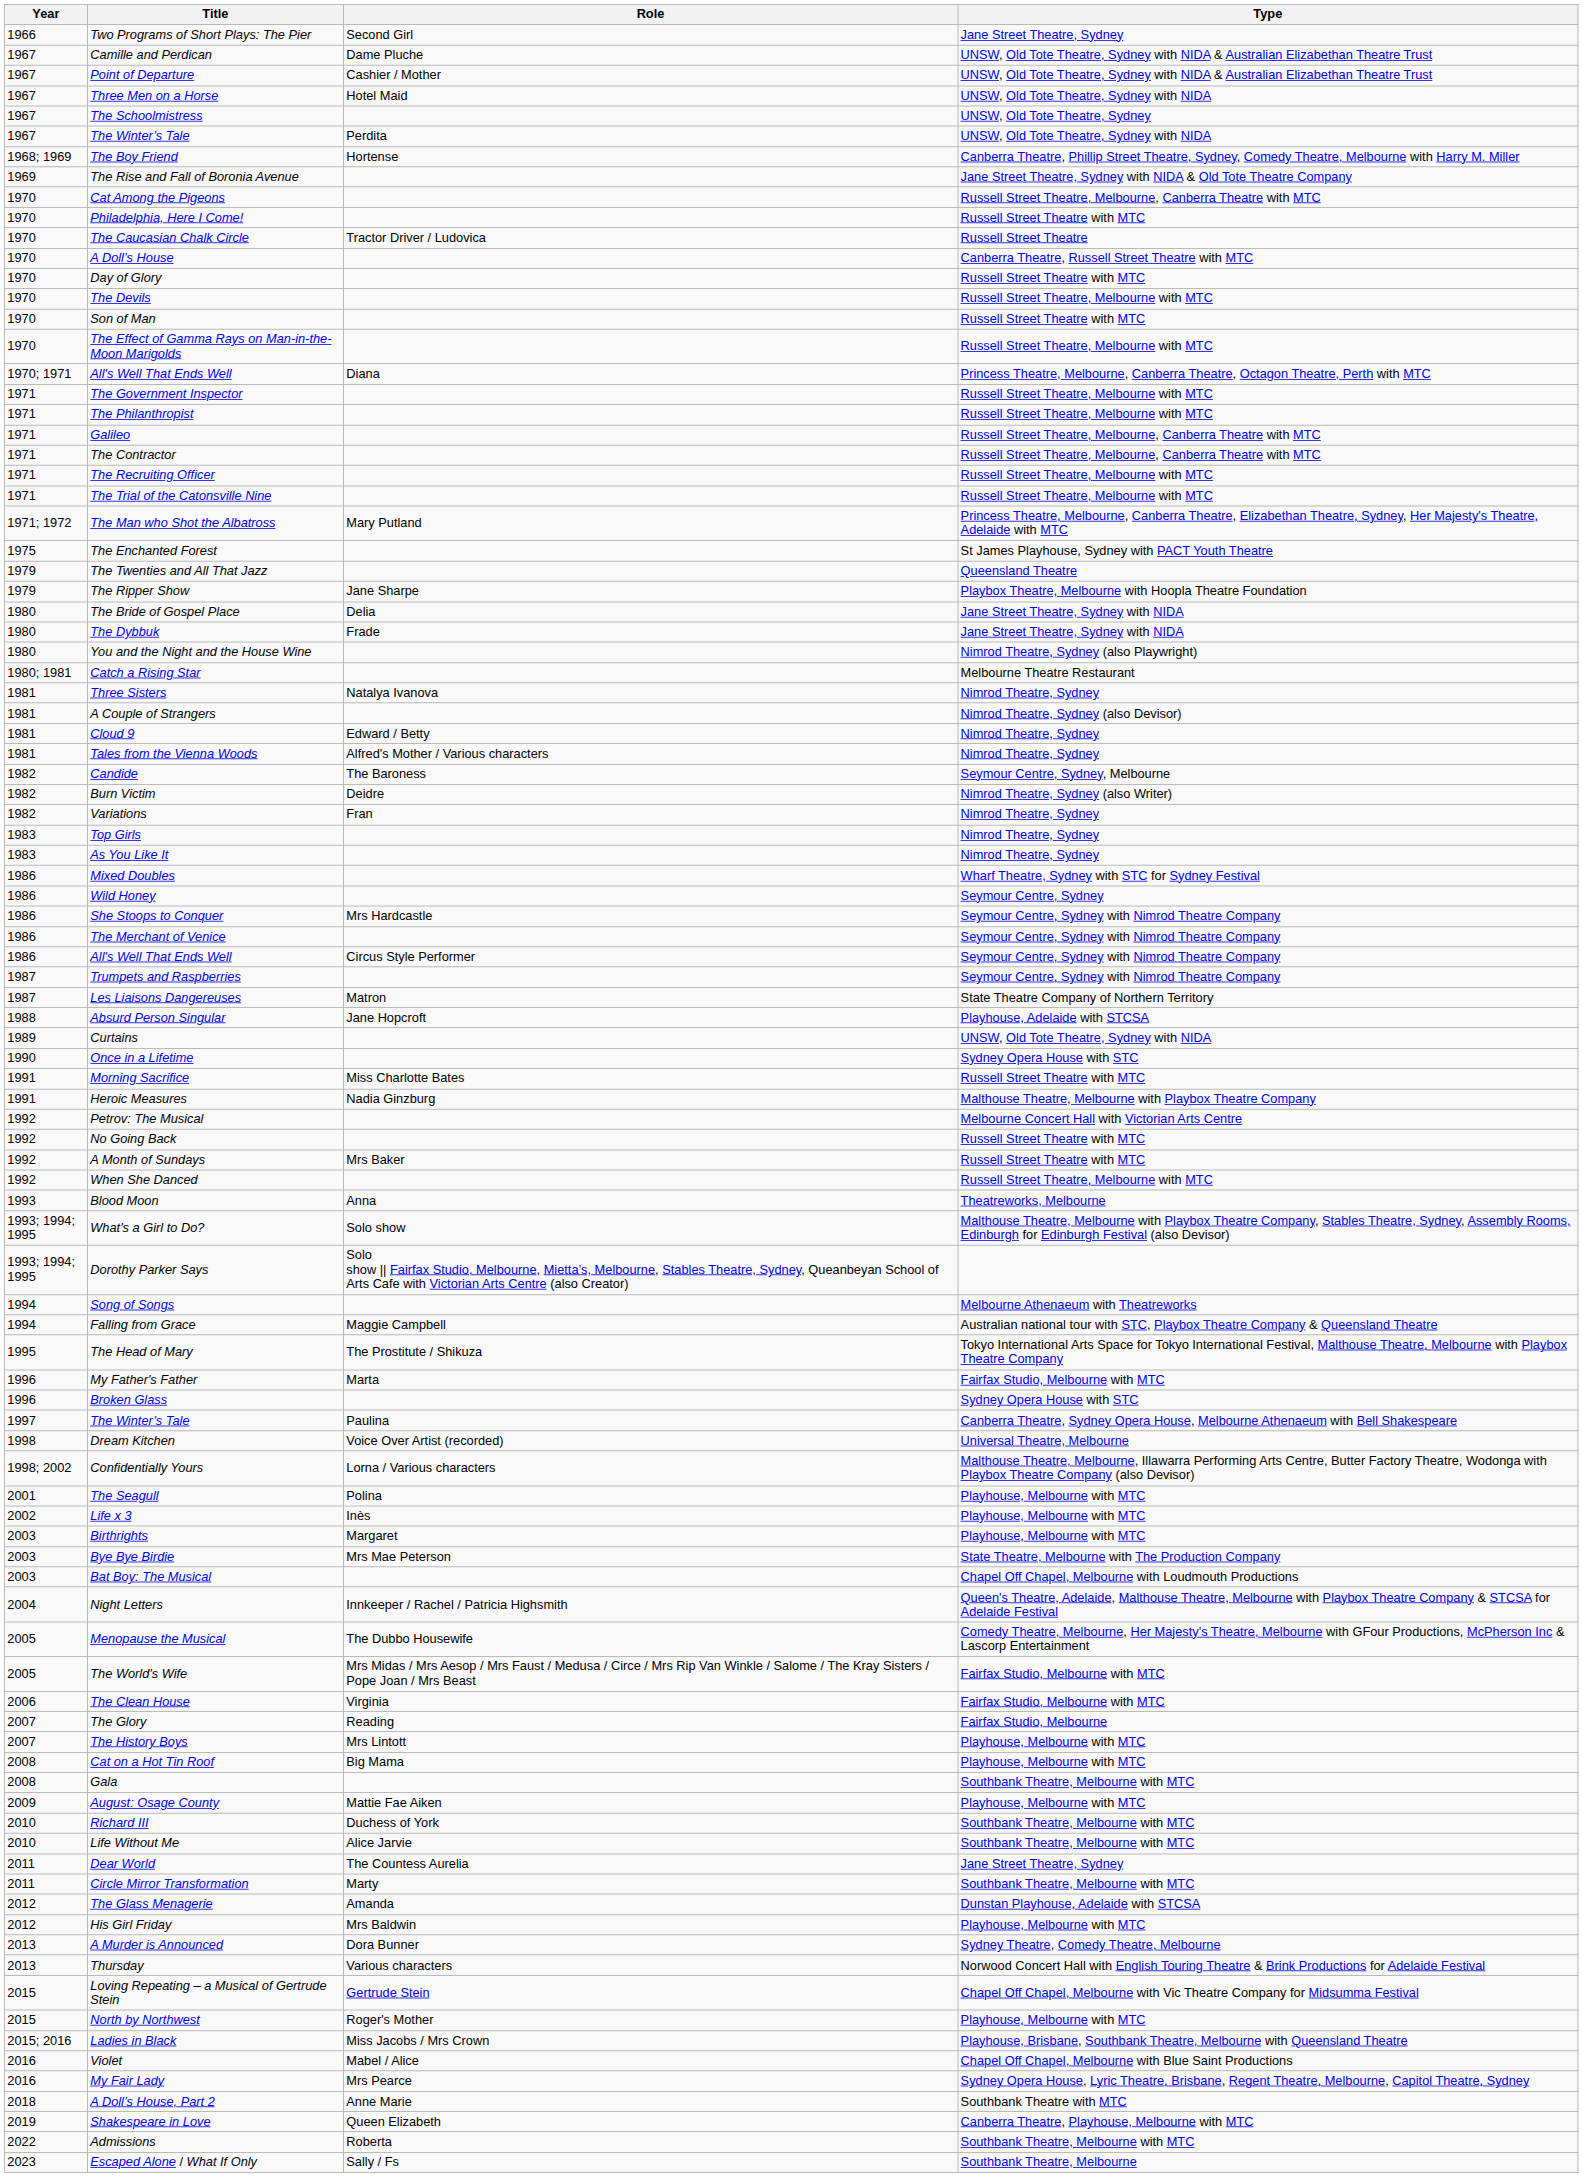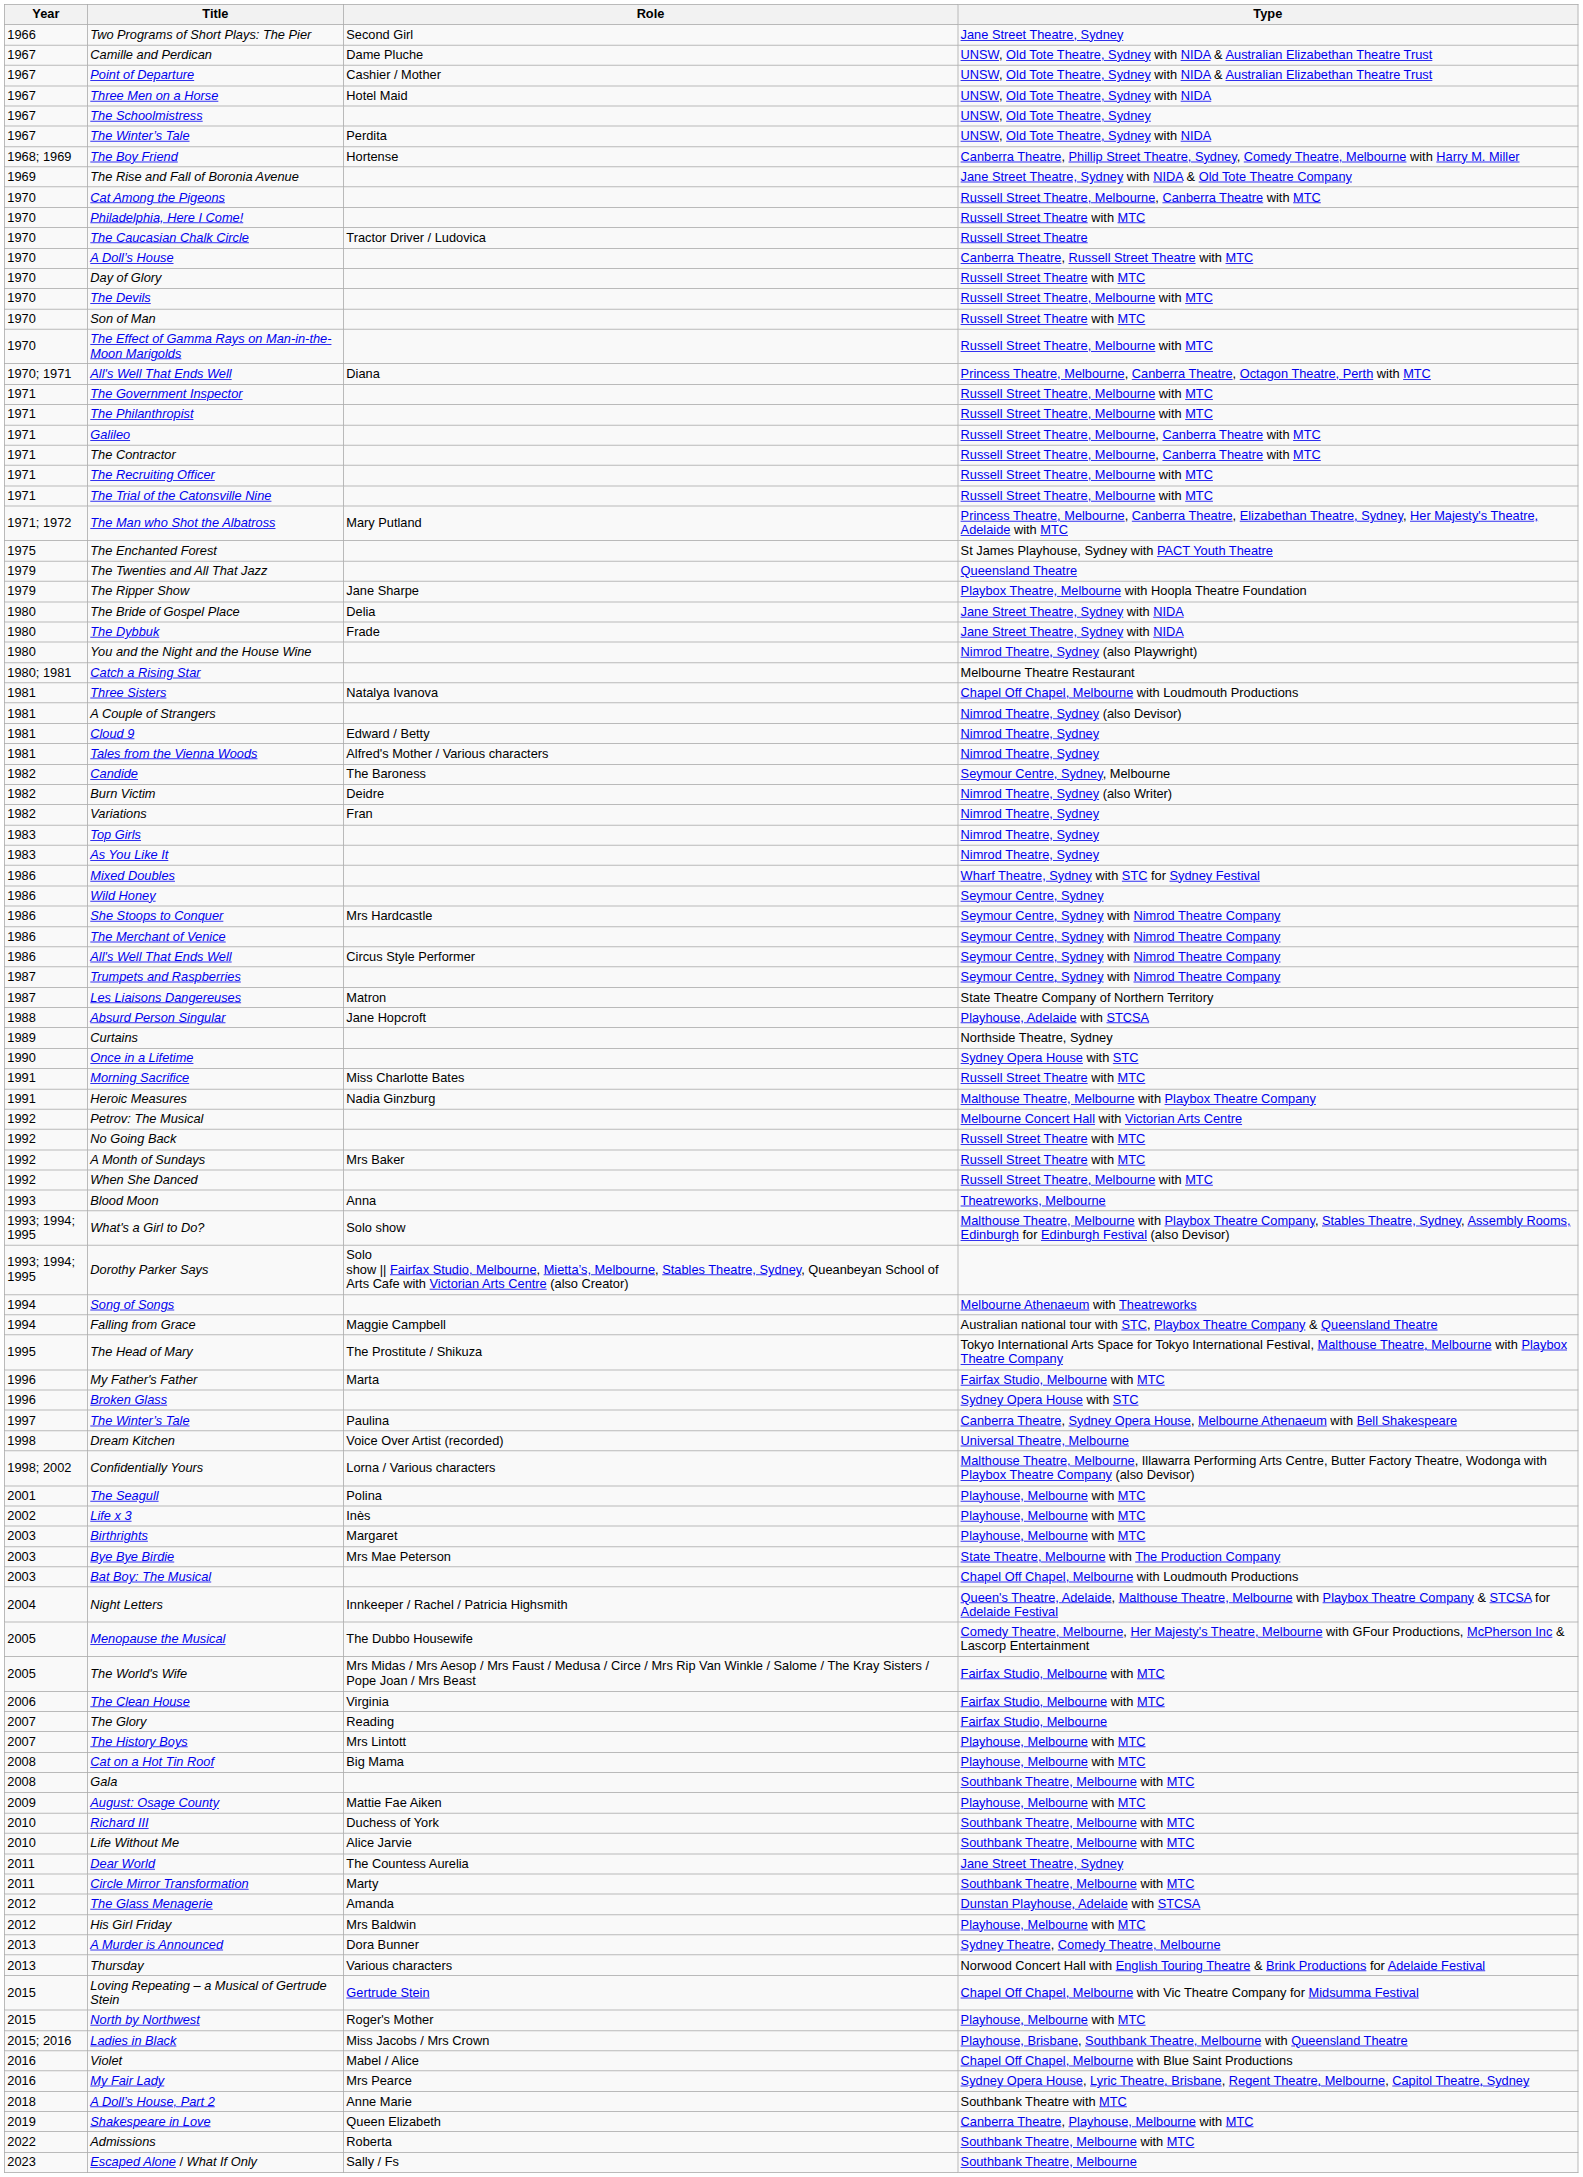Three Sisters | Type: Nimrod Theatre, Sydney -> Chapel Off Chapel, Melbourne with Loudmouth Productions
Curtains | Type: UNSW, Old Tote Theatre, Sydney with NIDA -> Northside Theatre, Sydney
